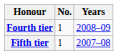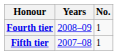columns swapped: No. <-> Years
